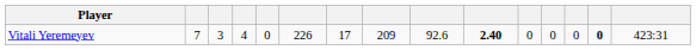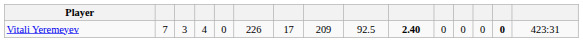Vitali Yeremeyev | column 9: 92.6 -> 92.5
